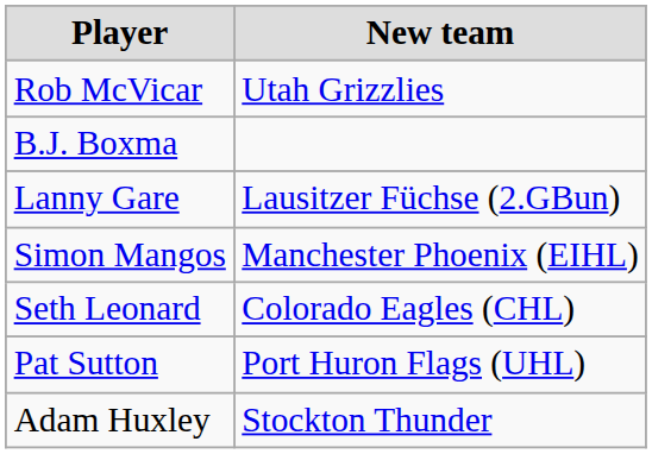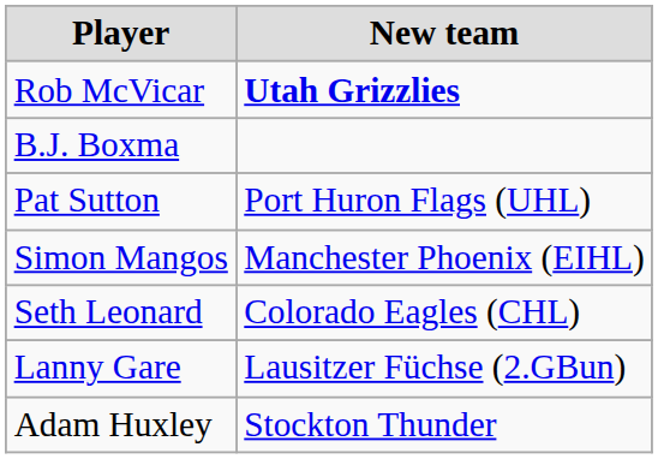Rob McVicar | New team: normal -> bold
rows swapped: Lanny Gare <-> Pat Sutton
